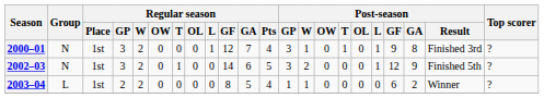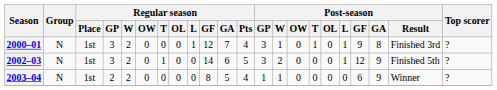2003–04 | Group: L -> N
2003–04 | Post-season / GA: 2 -> 9
